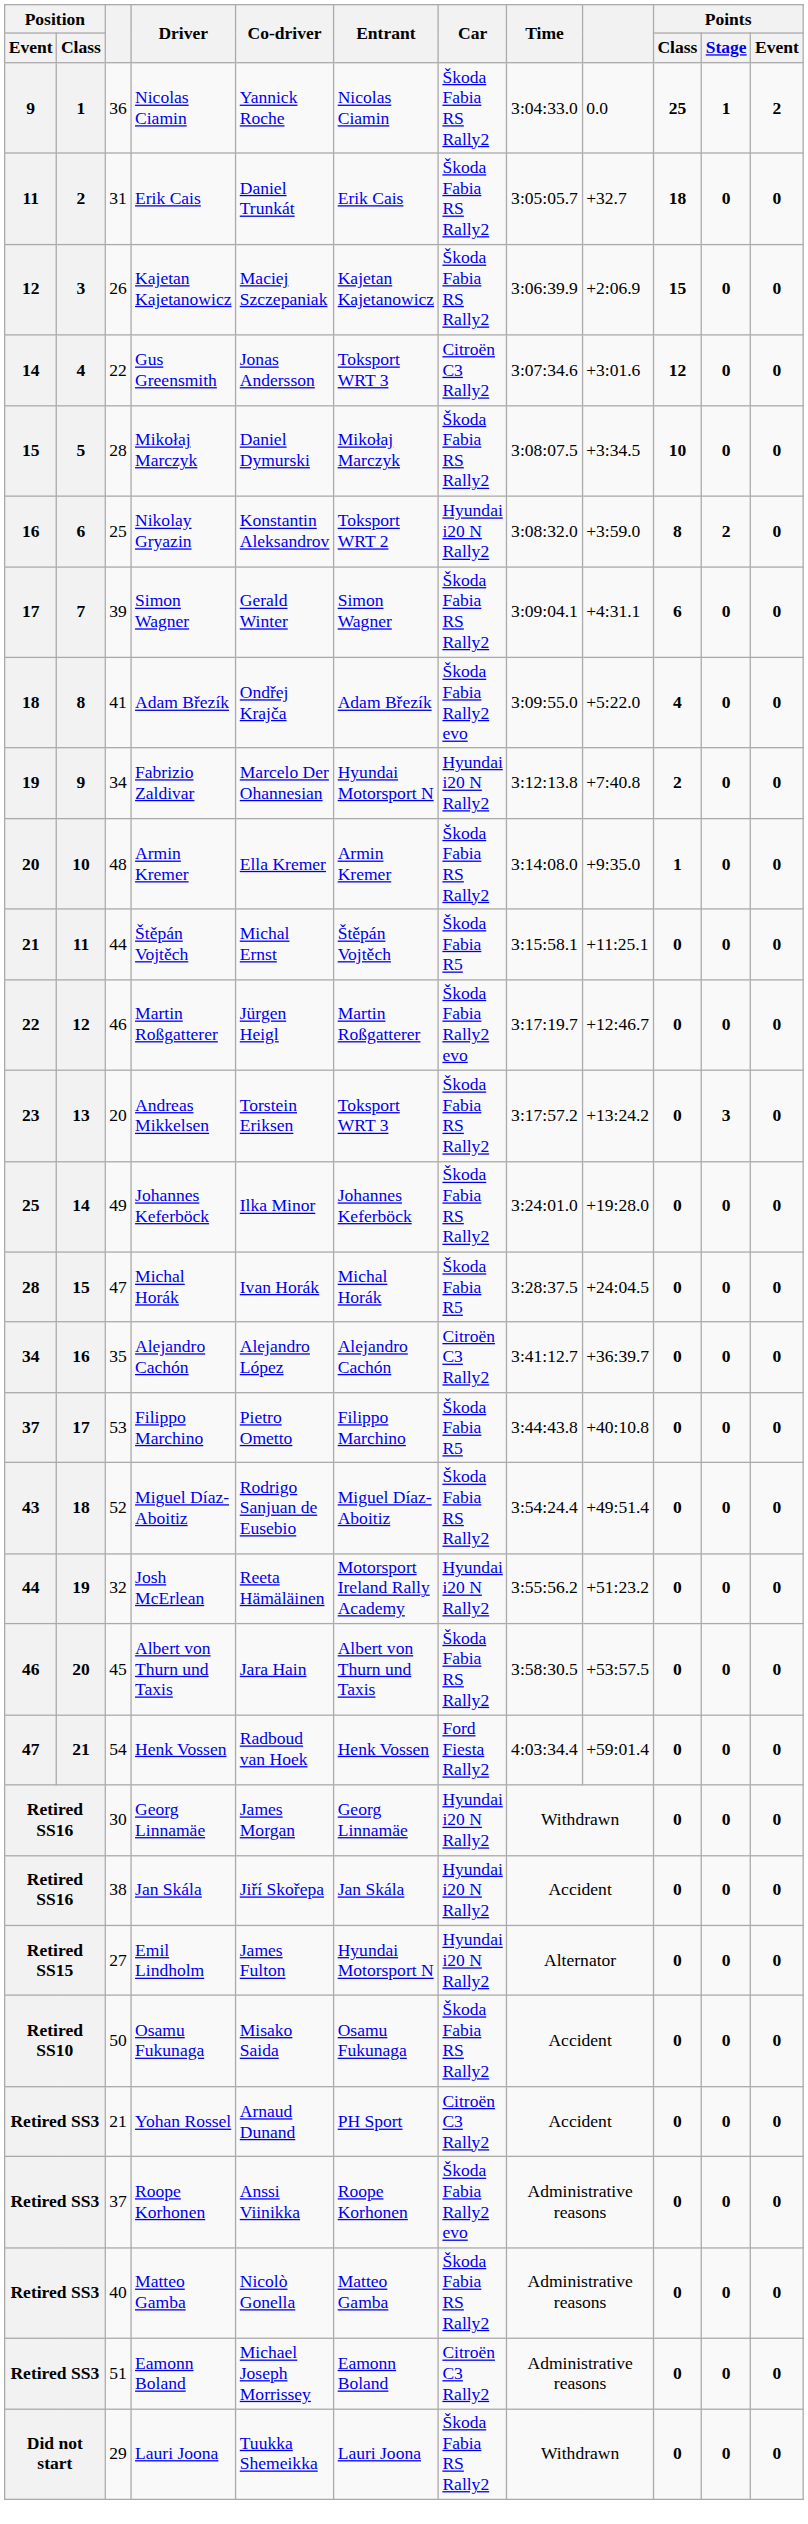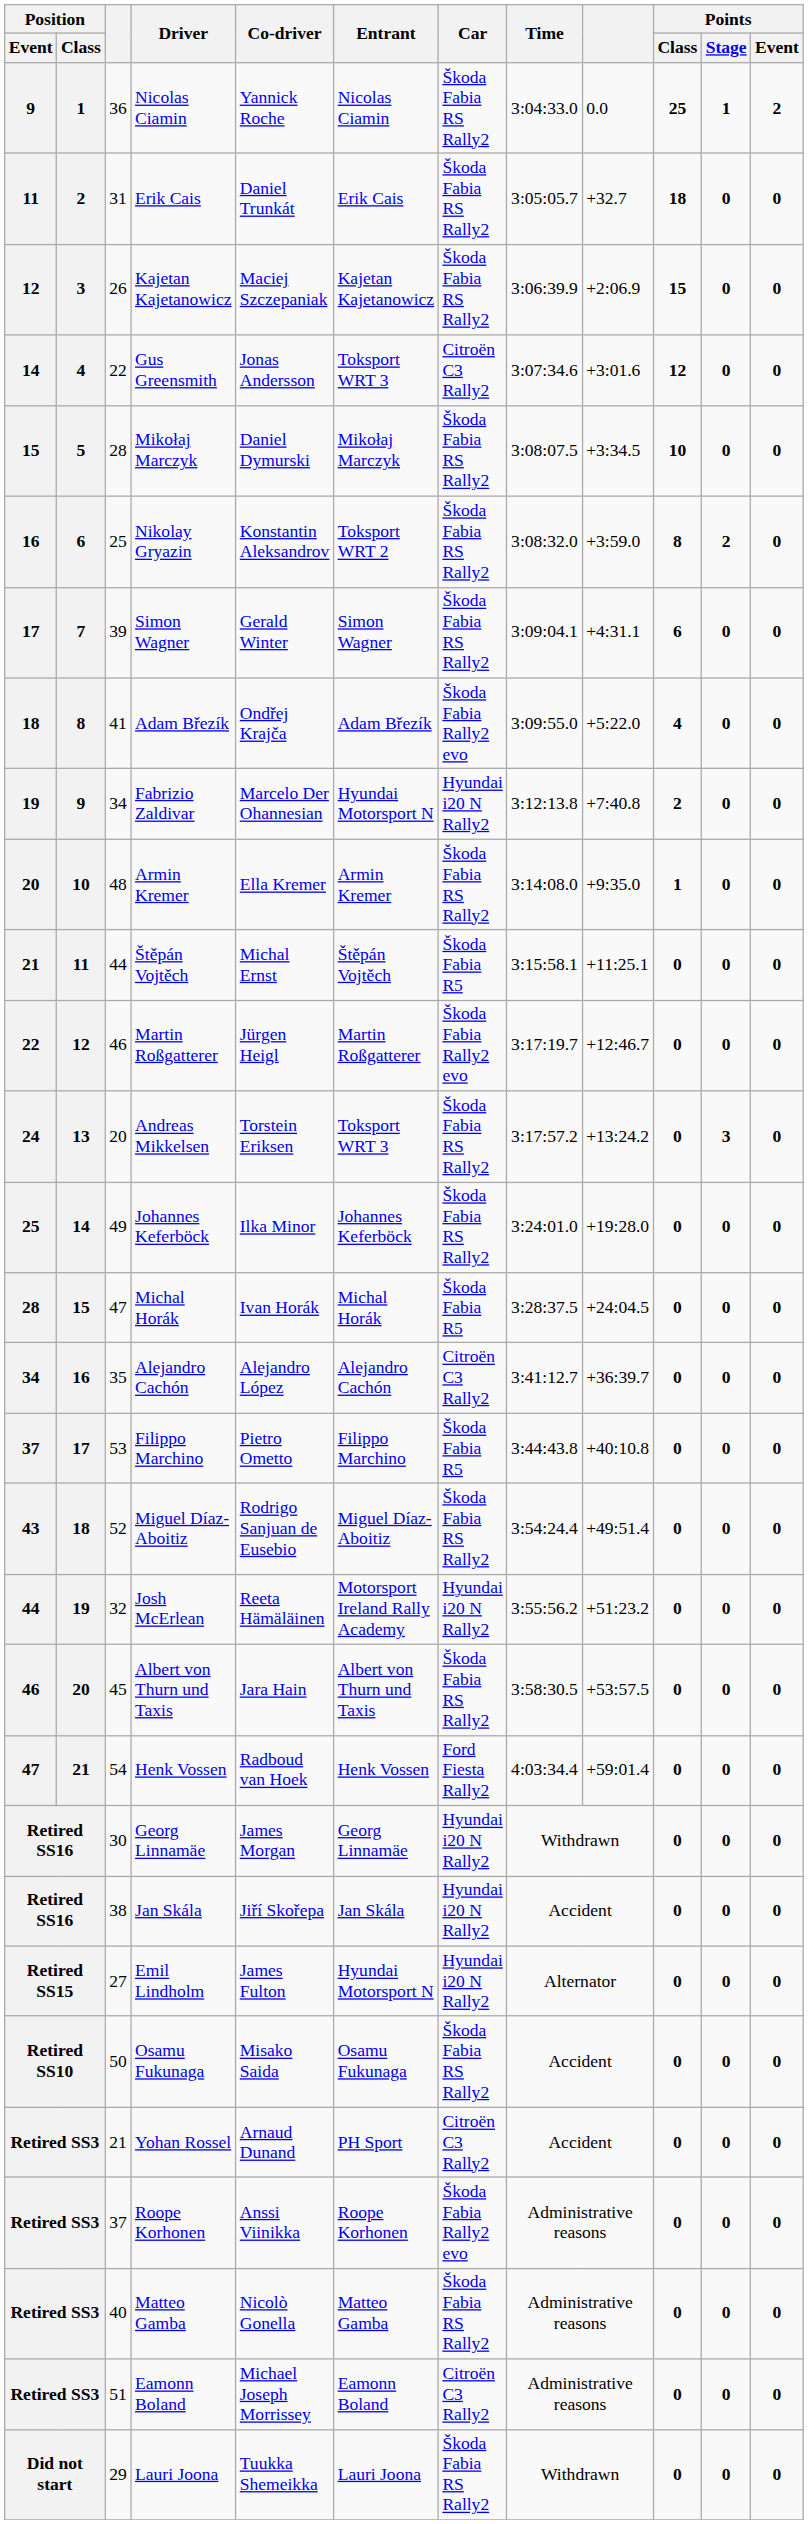Nikolay Gryazin | Car: Hyundai i20 N Rally2 -> Škoda Fabia RS Rally2
Andreas Mikkelsen | Position / Event: 23 -> 24
